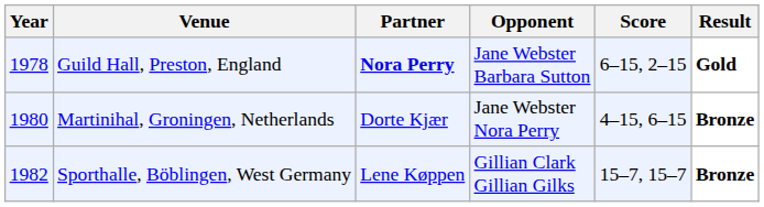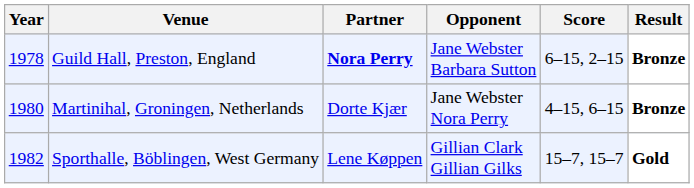Guild Hall, Preston, England | Result: Gold -> Bronze
Sporthalle, Böblingen, West Germany | Result: Bronze -> Gold
